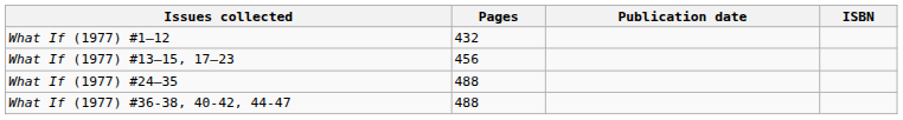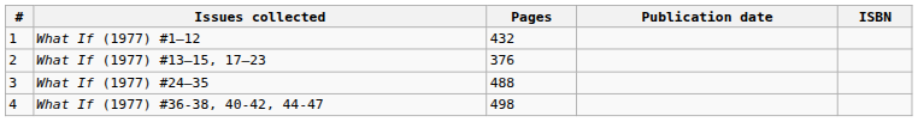+ column: # | 1 | 2 | 3 | 4
What If (1977) #13–15, 17–23 | Pages: 456 -> 376
What If (1977) #36-38, 40-42, 44-47 | Pages: 488 -> 498
